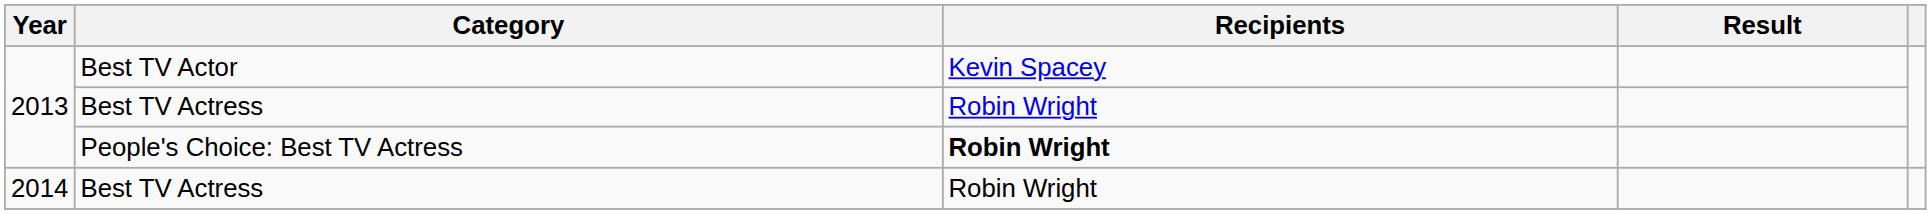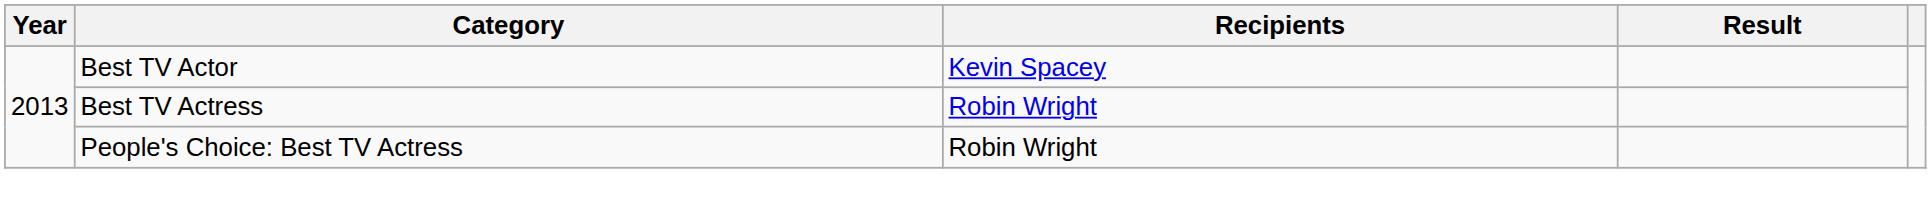People's Choice: Best TV Actress | Recipients: bold -> normal
- row: 2014 | Best TV Actress | Robin Wright
